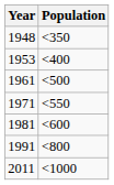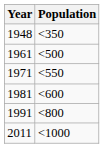- row: 1953 | <400
